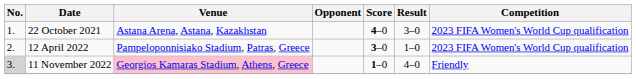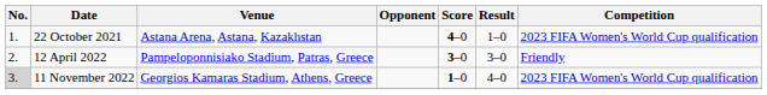22 October 2021 | Result: 3–0 -> 1–0
12 April 2022 | Result: 1–0 -> 3–0
12 April 2022 | Competition: 2023 FIFA Women's World Cup qualification -> Friendly
11 November 2022 | Venue: pink background -> no background
11 November 2022 | Competition: Friendly -> 2023 FIFA Women's World Cup qualification
